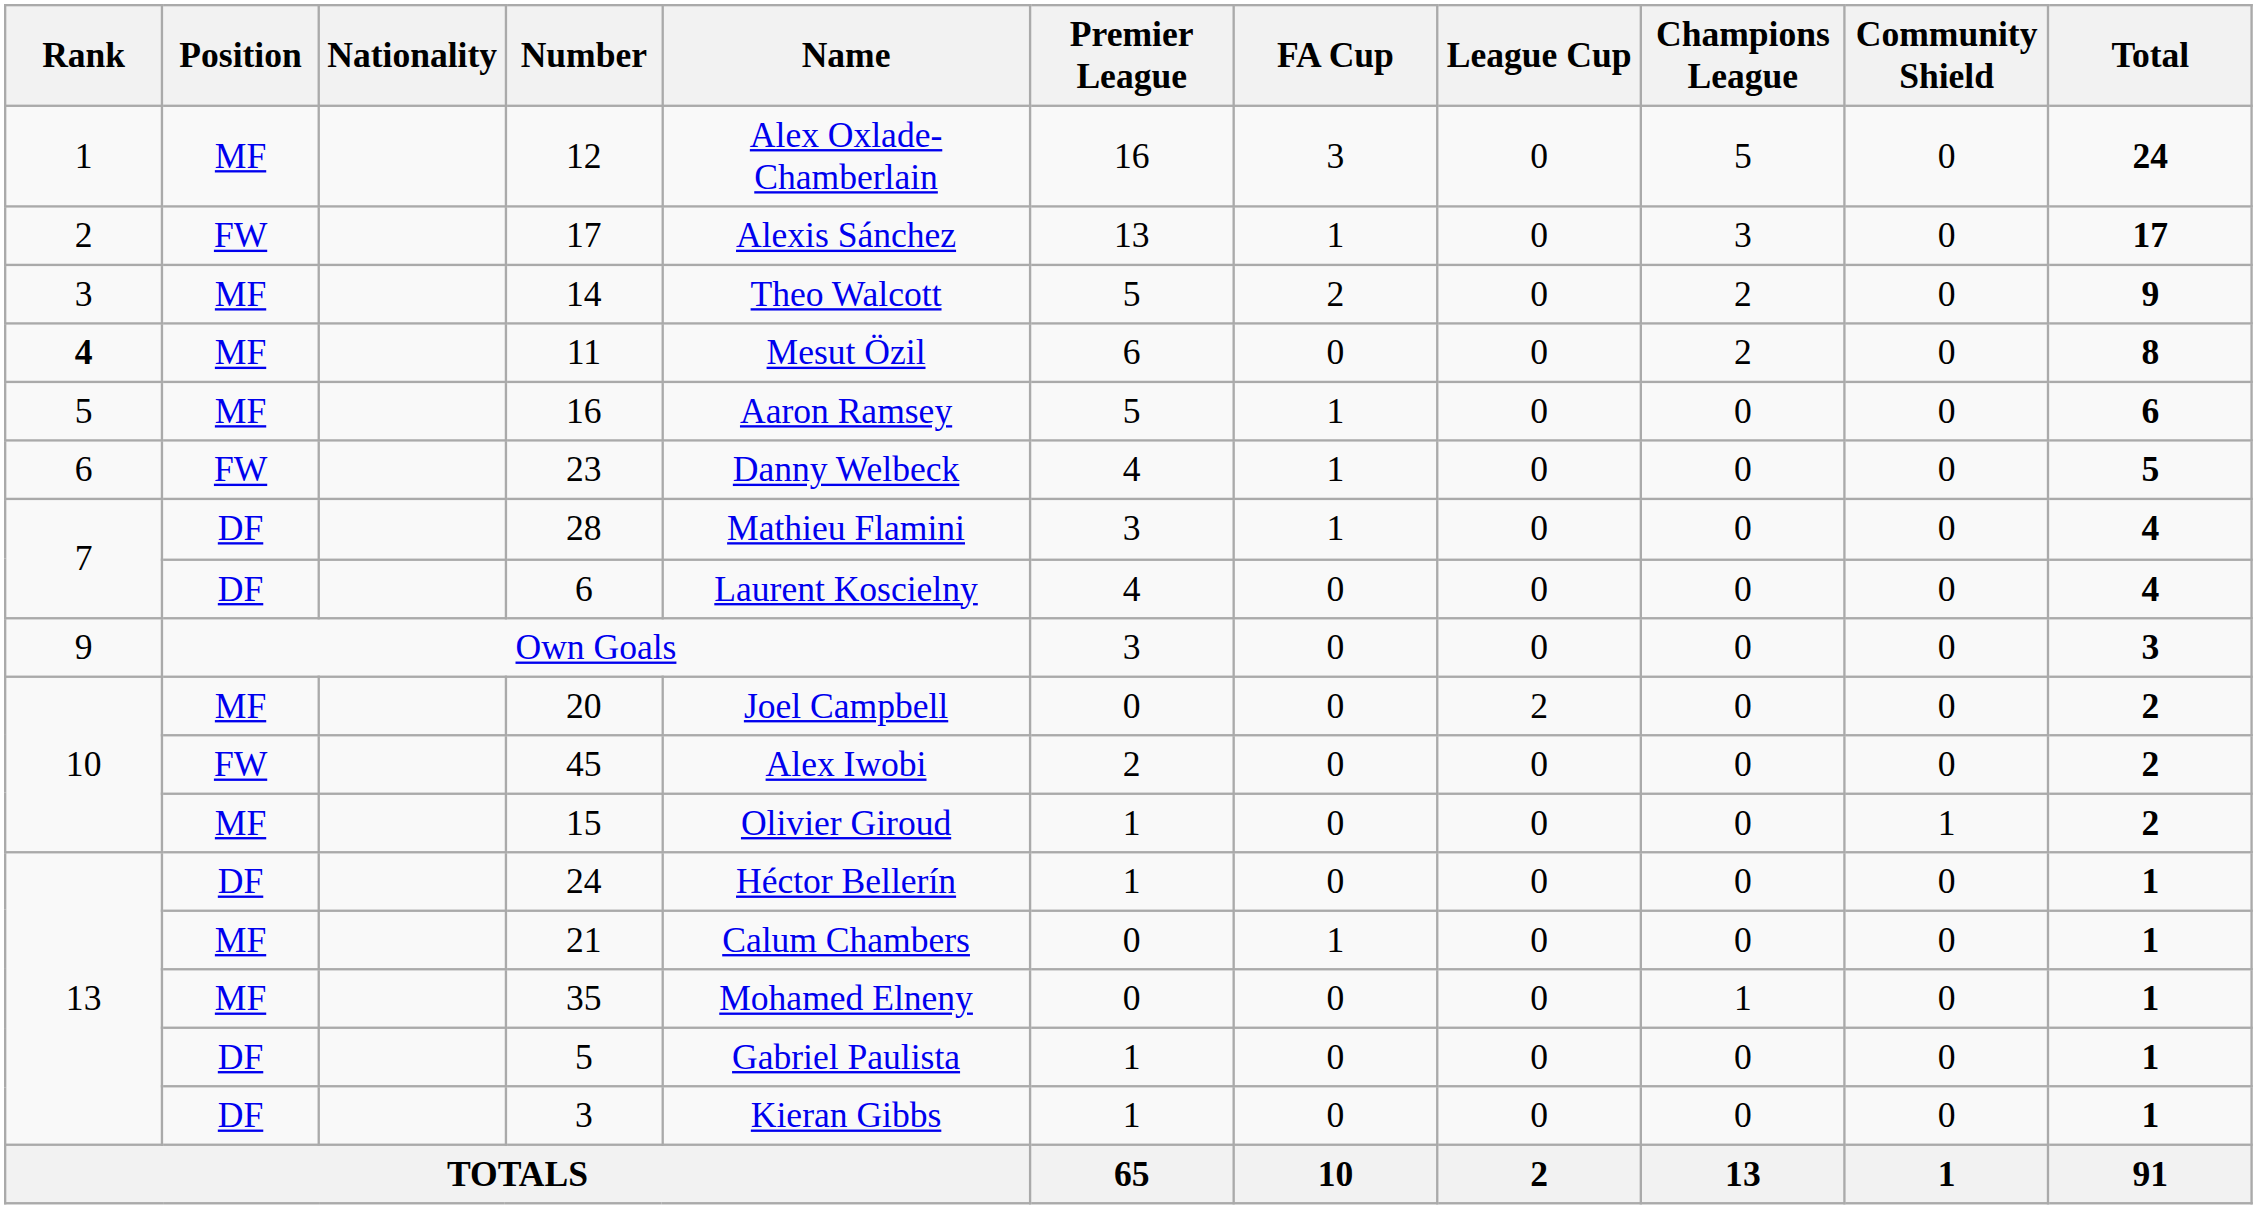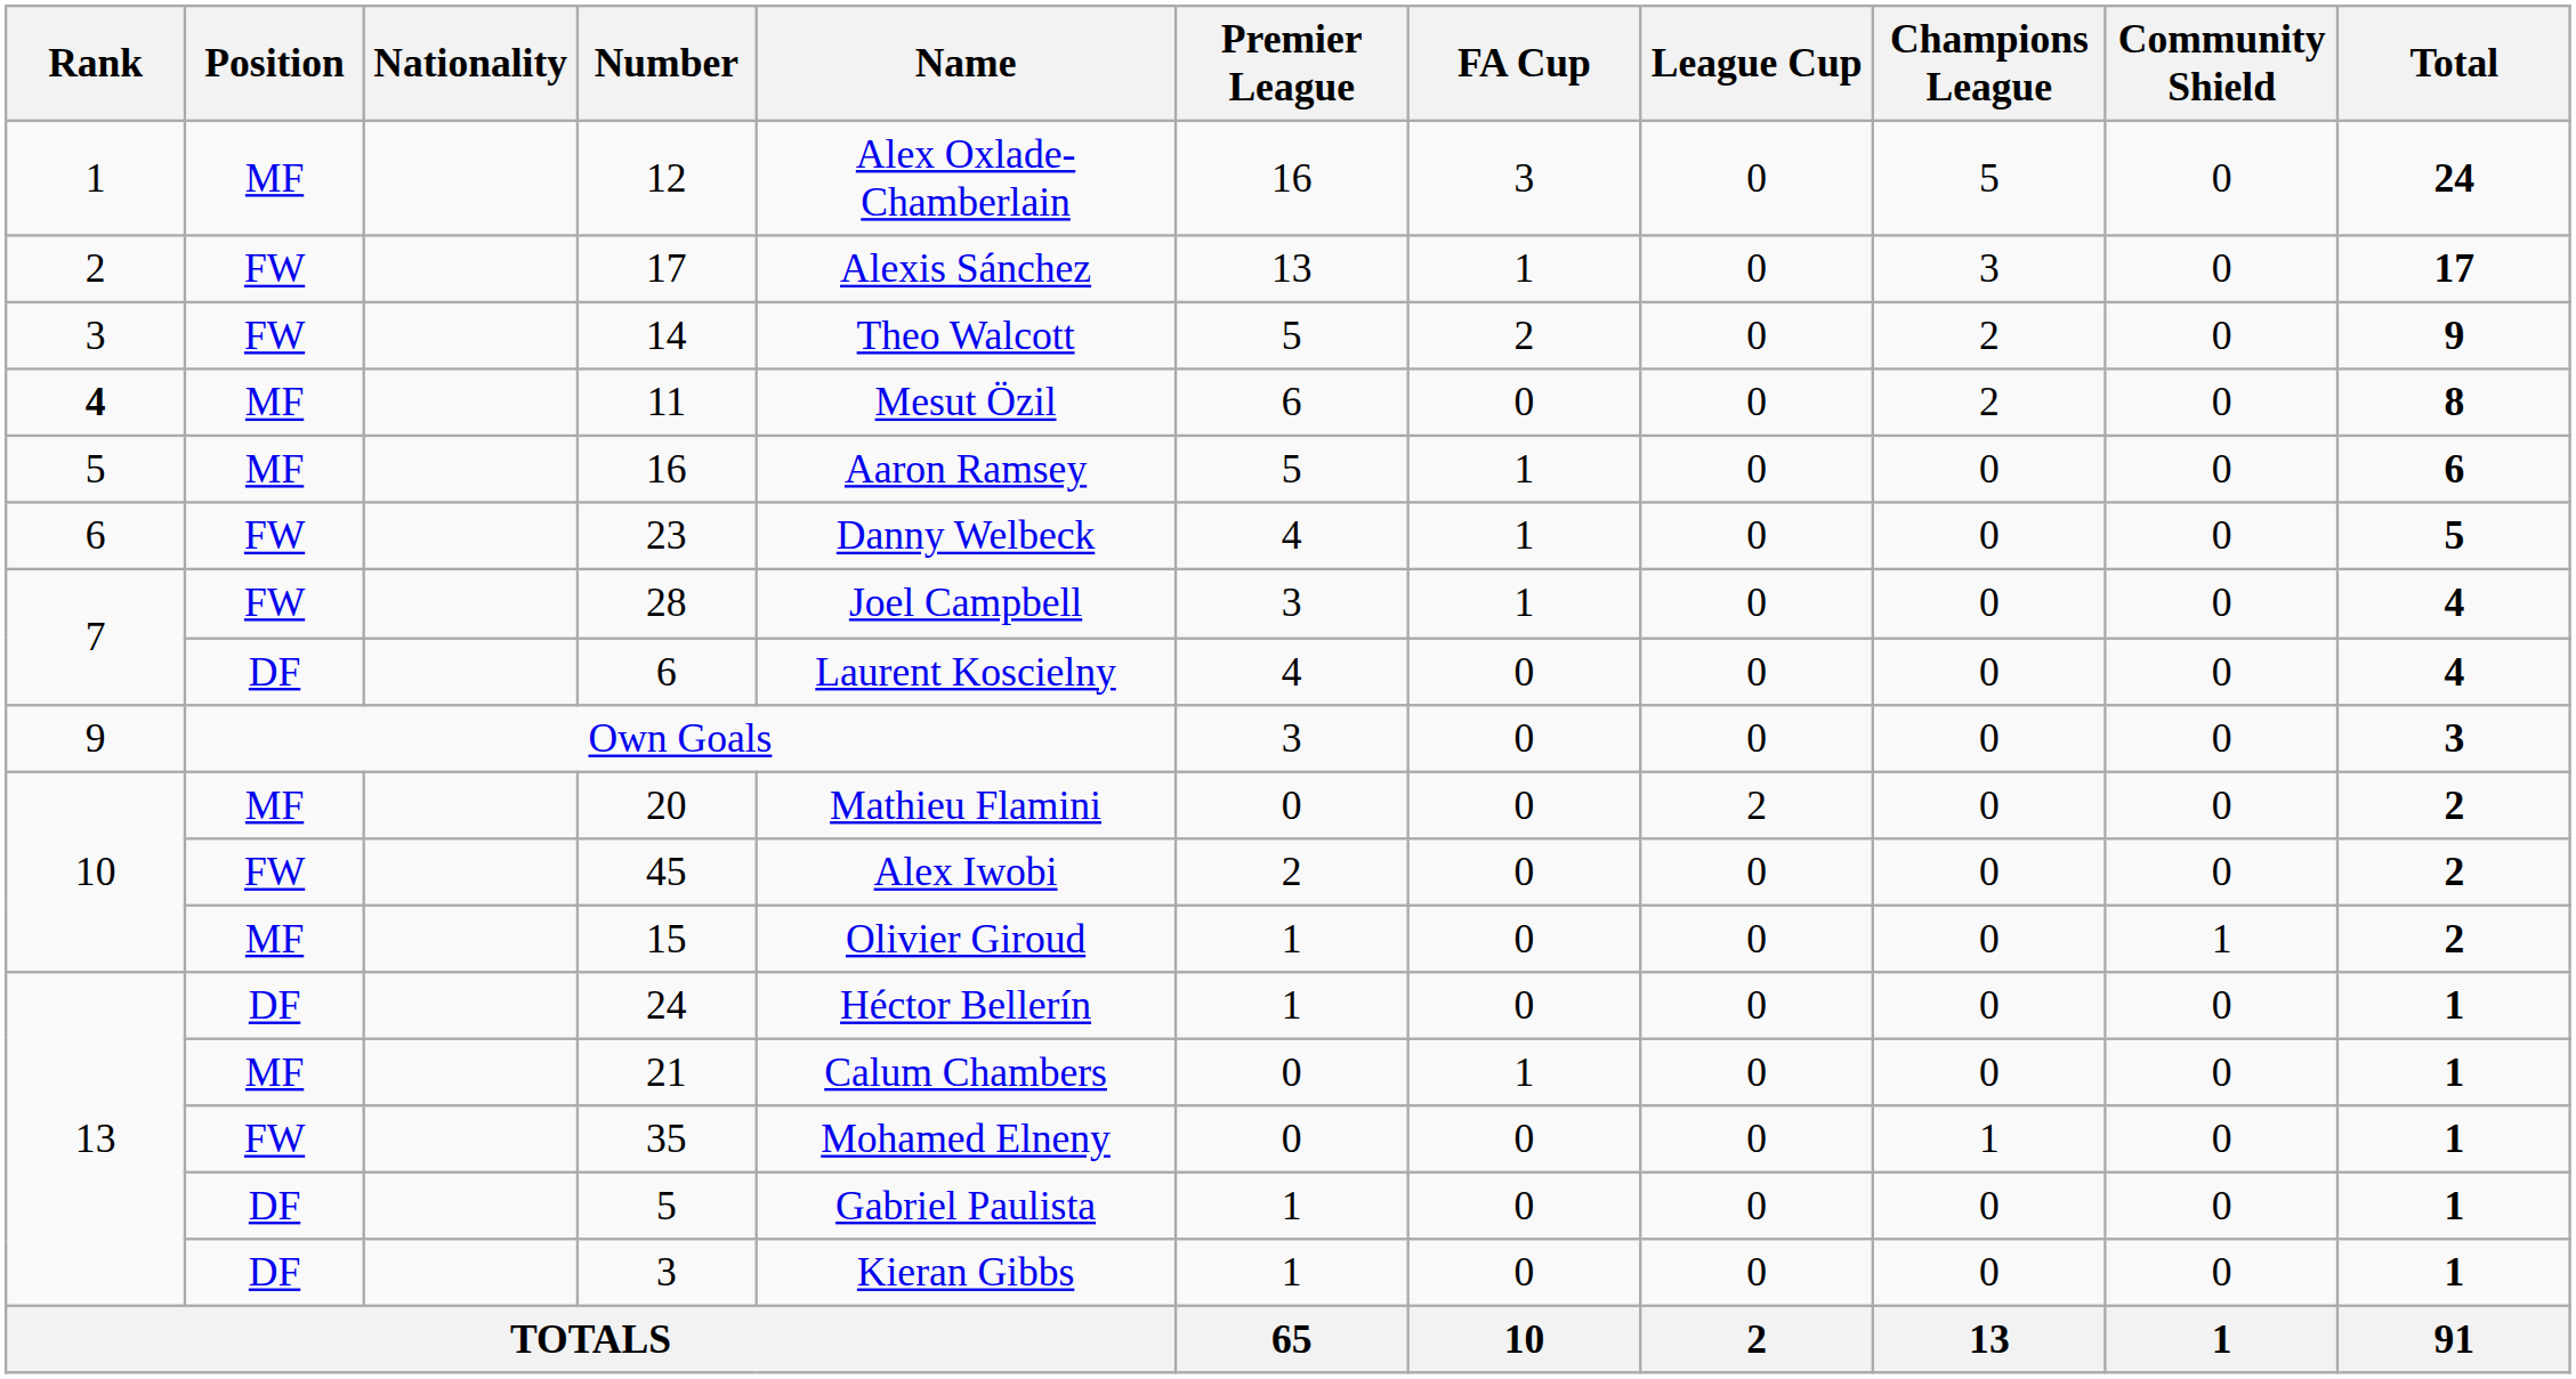14 | Position: MF -> FW
28 | Position: DF -> FW
28 | Name: Mathieu Flamini -> Joel Campbell
20 | Name: Joel Campbell -> Mathieu Flamini
35 | Position: MF -> FW
